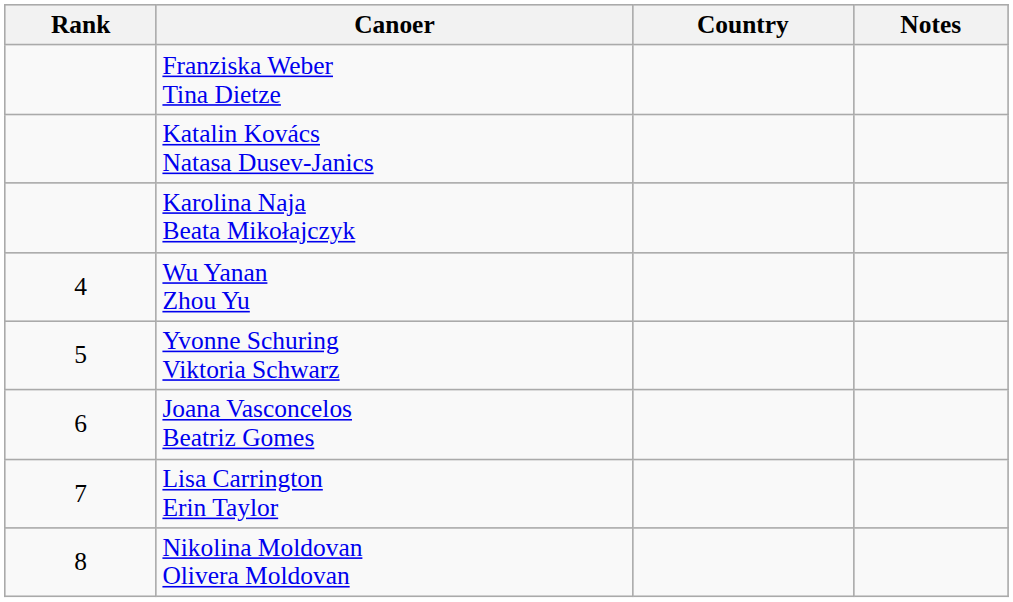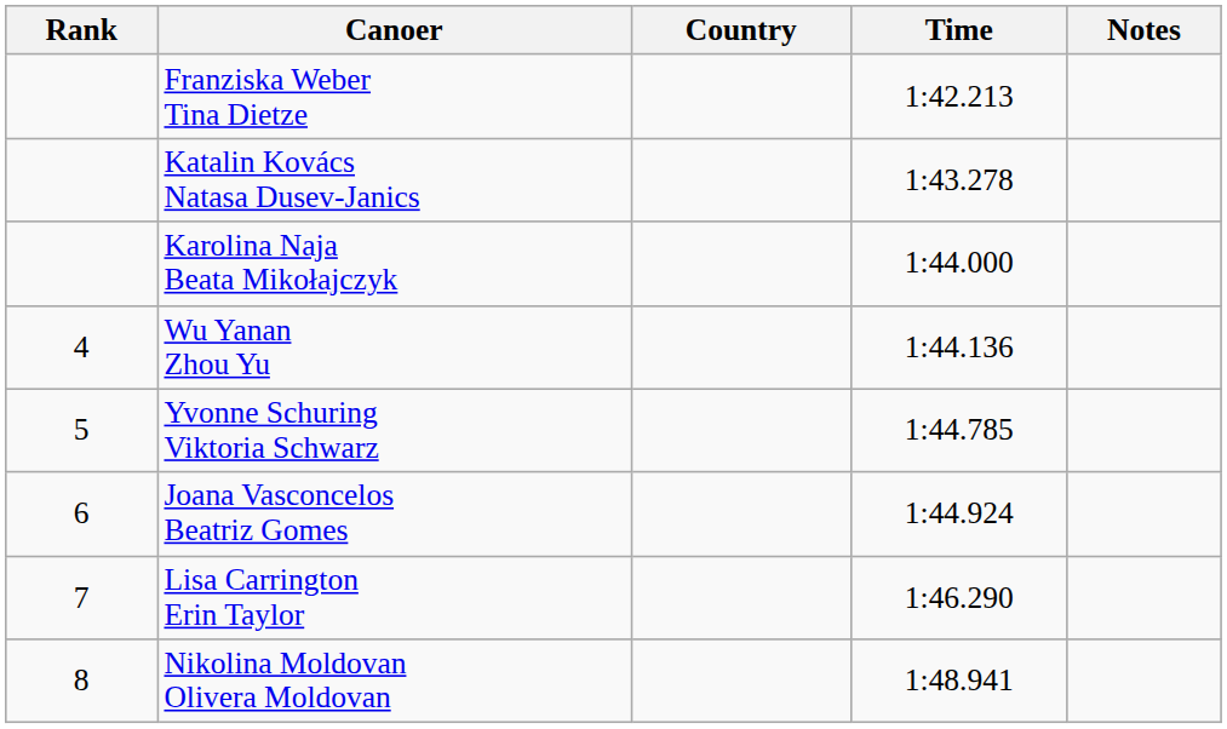+ column: Time | 1:42.213 | 1:43.278 | 1:44.000 | 1:44.136 | 1:44.785 | 1:44.924 | 1:46.290 | 1:48.941
